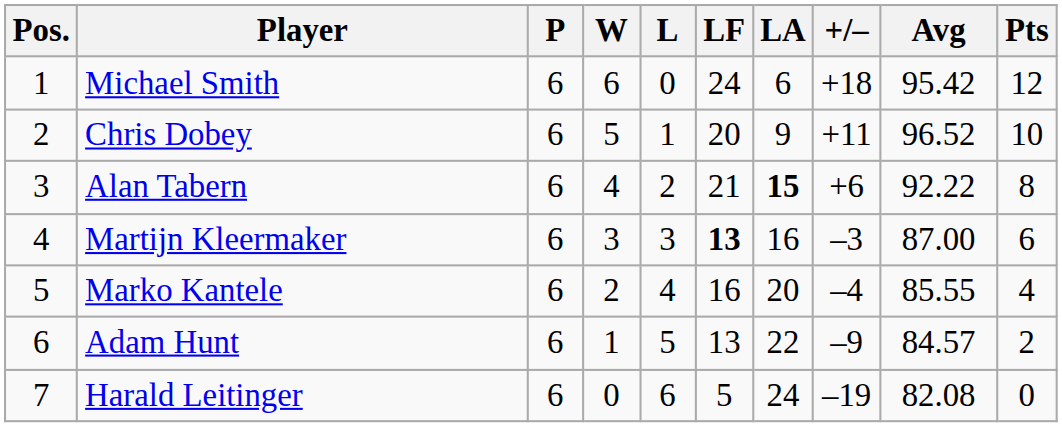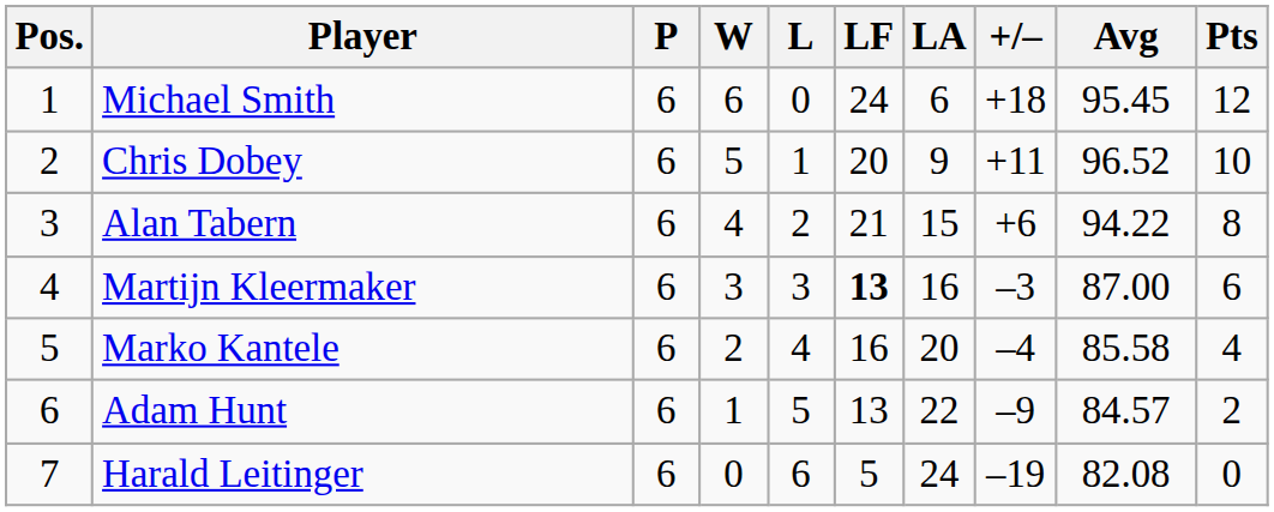Michael Smith | Avg: 95.42 -> 95.45
Alan Tabern | LA: bold -> normal
Alan Tabern | Avg: 92.22 -> 94.22
Marko Kantele | Avg: 85.55 -> 85.58
